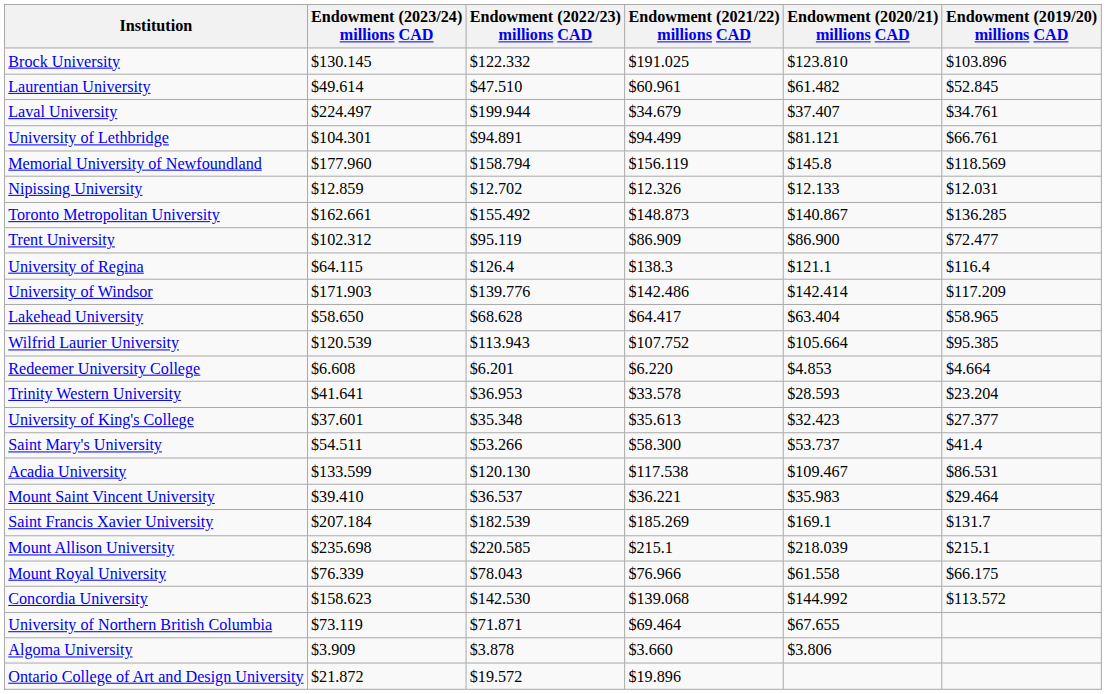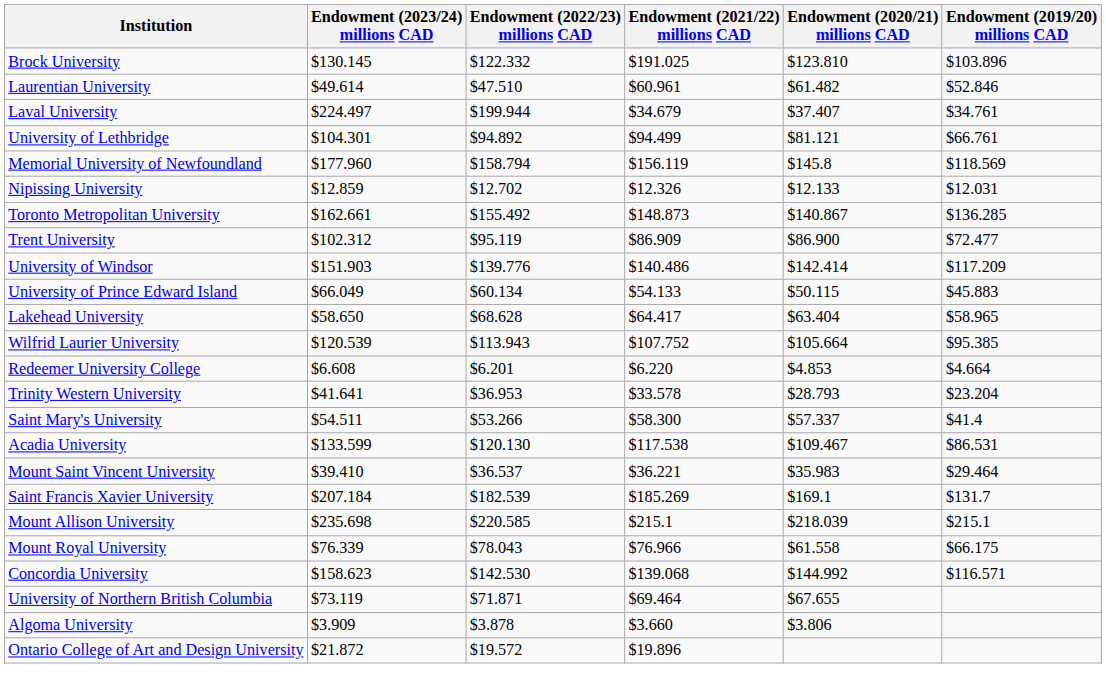Laurentian University | Endowment (2019/20) millions CAD: $52.845 -> $52.846
University of Lethbridge | Endowment (2022/23) millions CAD: $94.891 -> $94.892
- row: University of Regina | $64.115 | $126.4 | $138.3 | $121.1 | $116.4
University of Windsor | Endowment (2023/24) millions CAD: $171.903 -> $151.903
University of Windsor | Endowment (2021/22) millions CAD: $142.486 -> $140.486
+ row: University of Prince Edward Island | $66.049 | $60.134 | $54.133 | $50.115 | $45.883
Trinity Western University | Endowment (2020/21) millions CAD: $28.593 -> $28.793
- row: University of King's College | $37.601 | $35.348 | $35.613 | $32.423 | $27.377
Saint Mary's University | Endowment (2020/21) millions CAD: $53.737 -> $57.337
Concordia University | Endowment (2019/20) millions CAD: $113.572 -> $116.571
